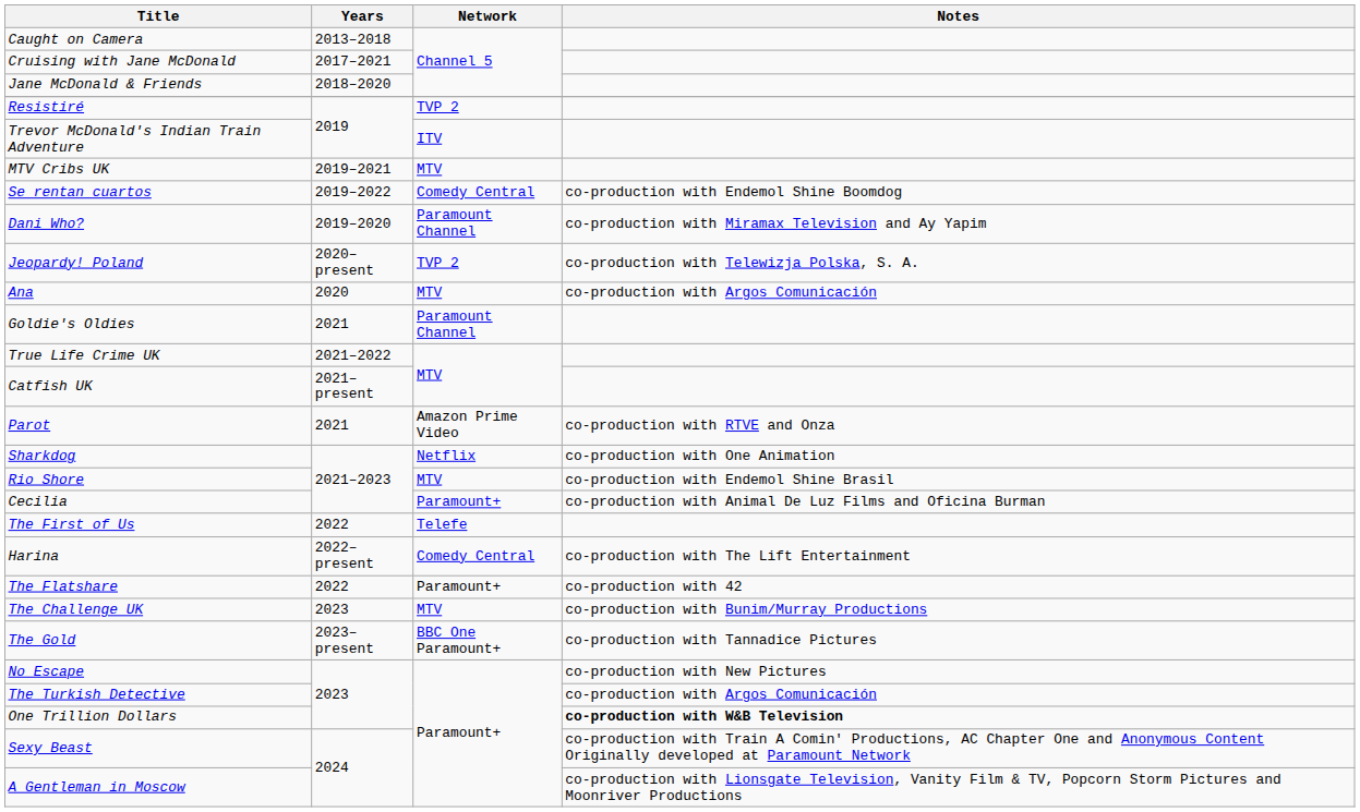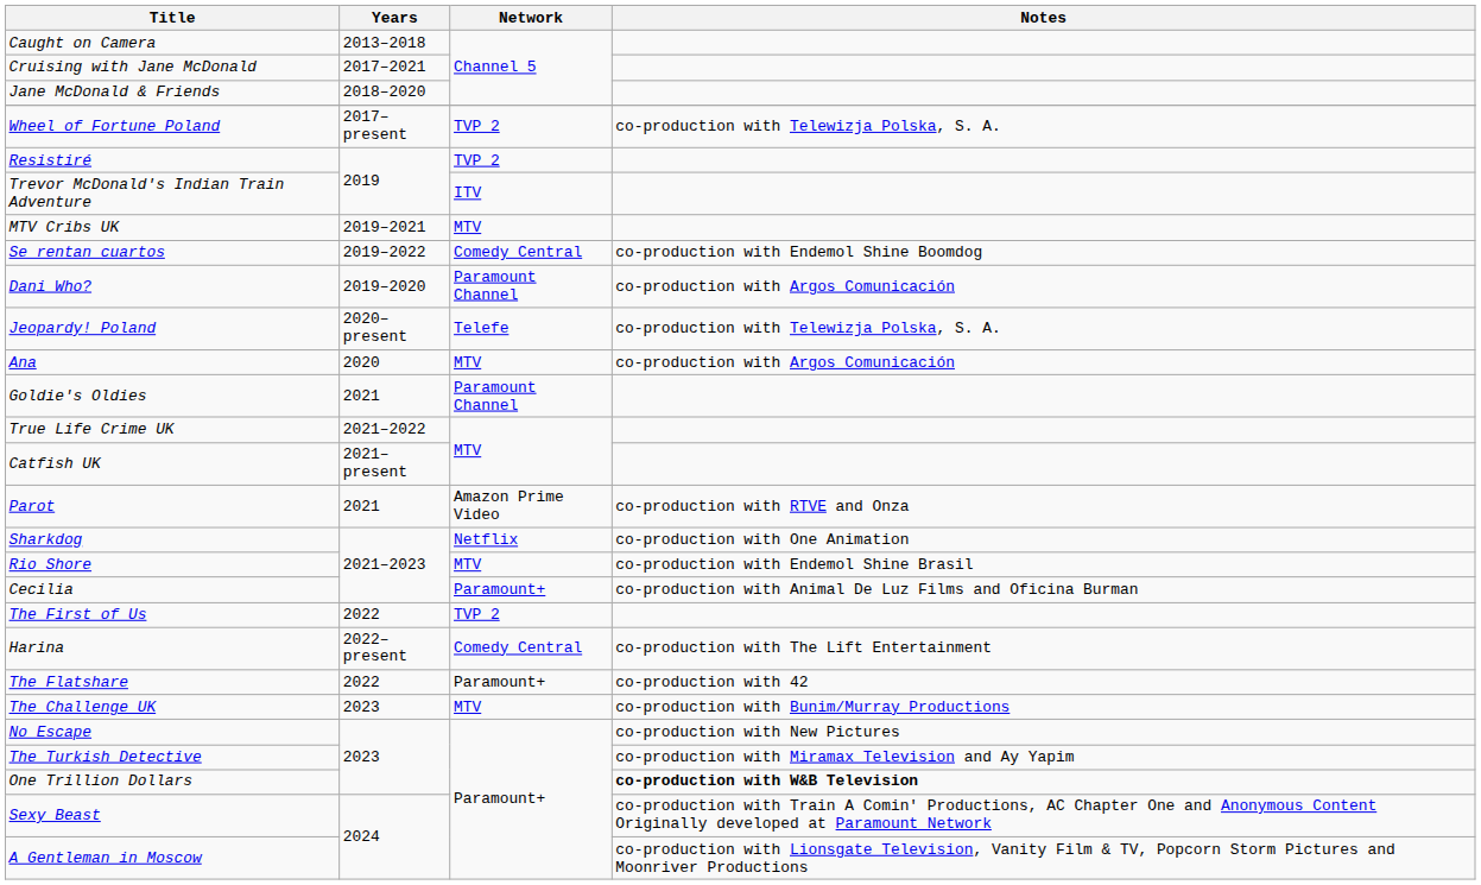+ row: Wheel of Fortune Poland | 2017–present | TVP 2 | co-production with Telewizja Polska, S. A.
Dani Who? | Notes: co-production with Miramax Television and Ay Yapim -> co-production with Argos Comunicación
Jeopardy! Poland | Network: TVP 2 -> Telefe
The First of Us | Network: Telefe -> TVP 2
- row: The Gold | 2023–present | BBC One Paramount+ | co-production with Tannadice Pictures
The Turkish Detective | Notes: co-production with Argos Comunicación -> co-production with Miramax Television and Ay Yapim
